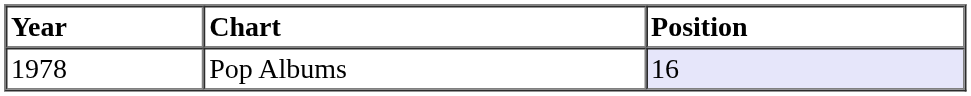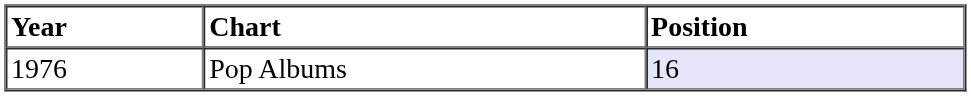Pop Albums | Year: 1978 -> 1976
